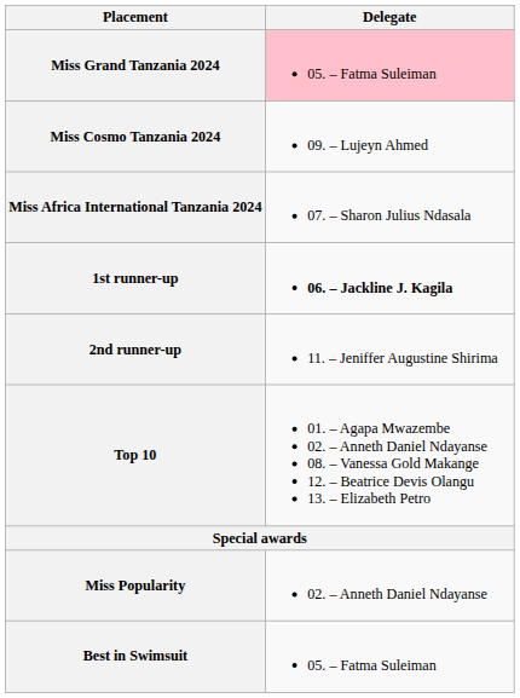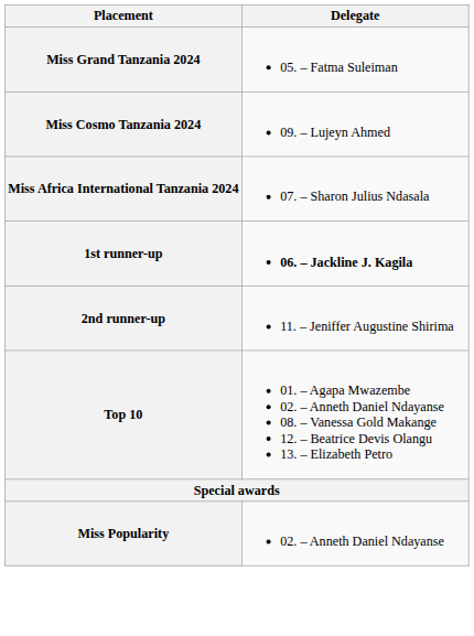Miss Grand Tanzania 2024 | Delegate: pink background -> no background
- row: Best in Swimsuit | 05. – Fatma Suleiman
